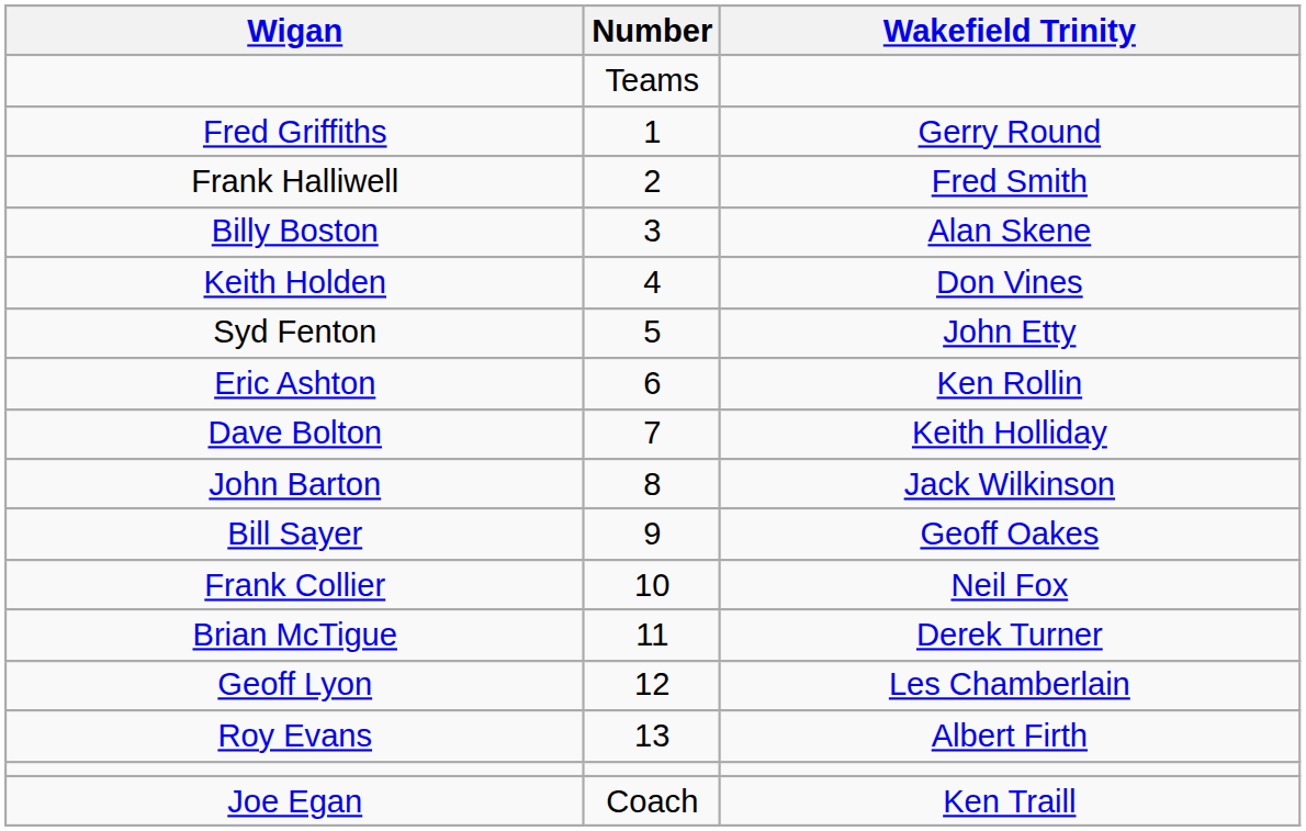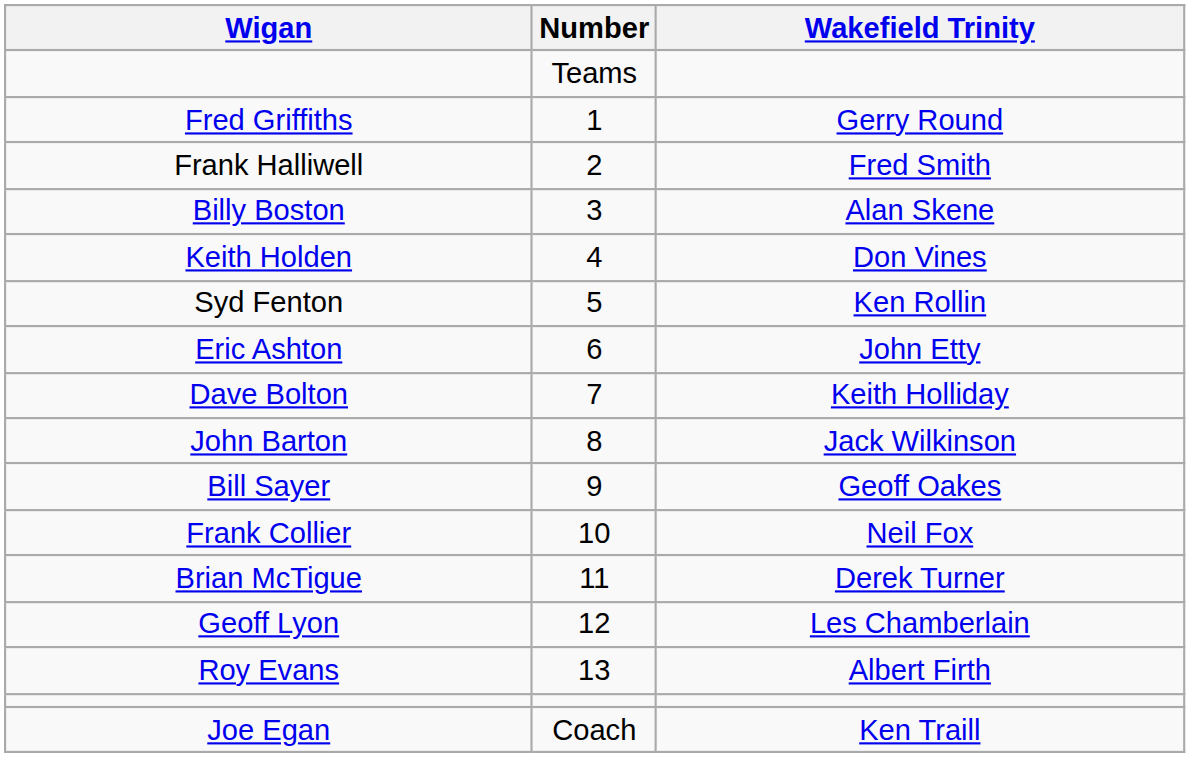Syd Fenton | Wakefield Trinity: John Etty -> Ken Rollin
Eric Ashton | Wakefield Trinity: Ken Rollin -> John Etty
